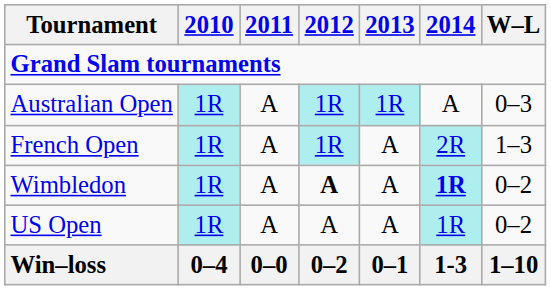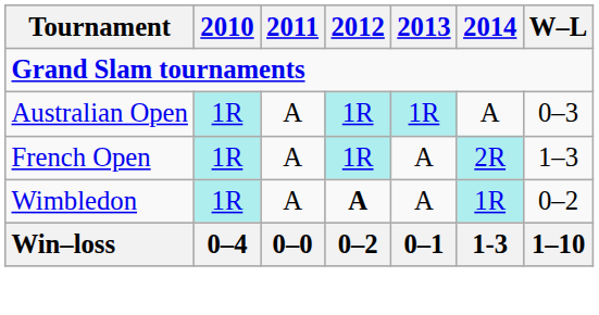Wimbledon | 2014: bold -> normal
- row: US Open | 1R | A | A | A | 1R | 0–2
